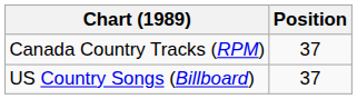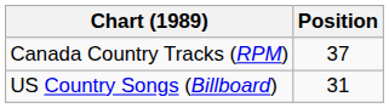US Country Songs (Billboard) | Position: 37 -> 31
